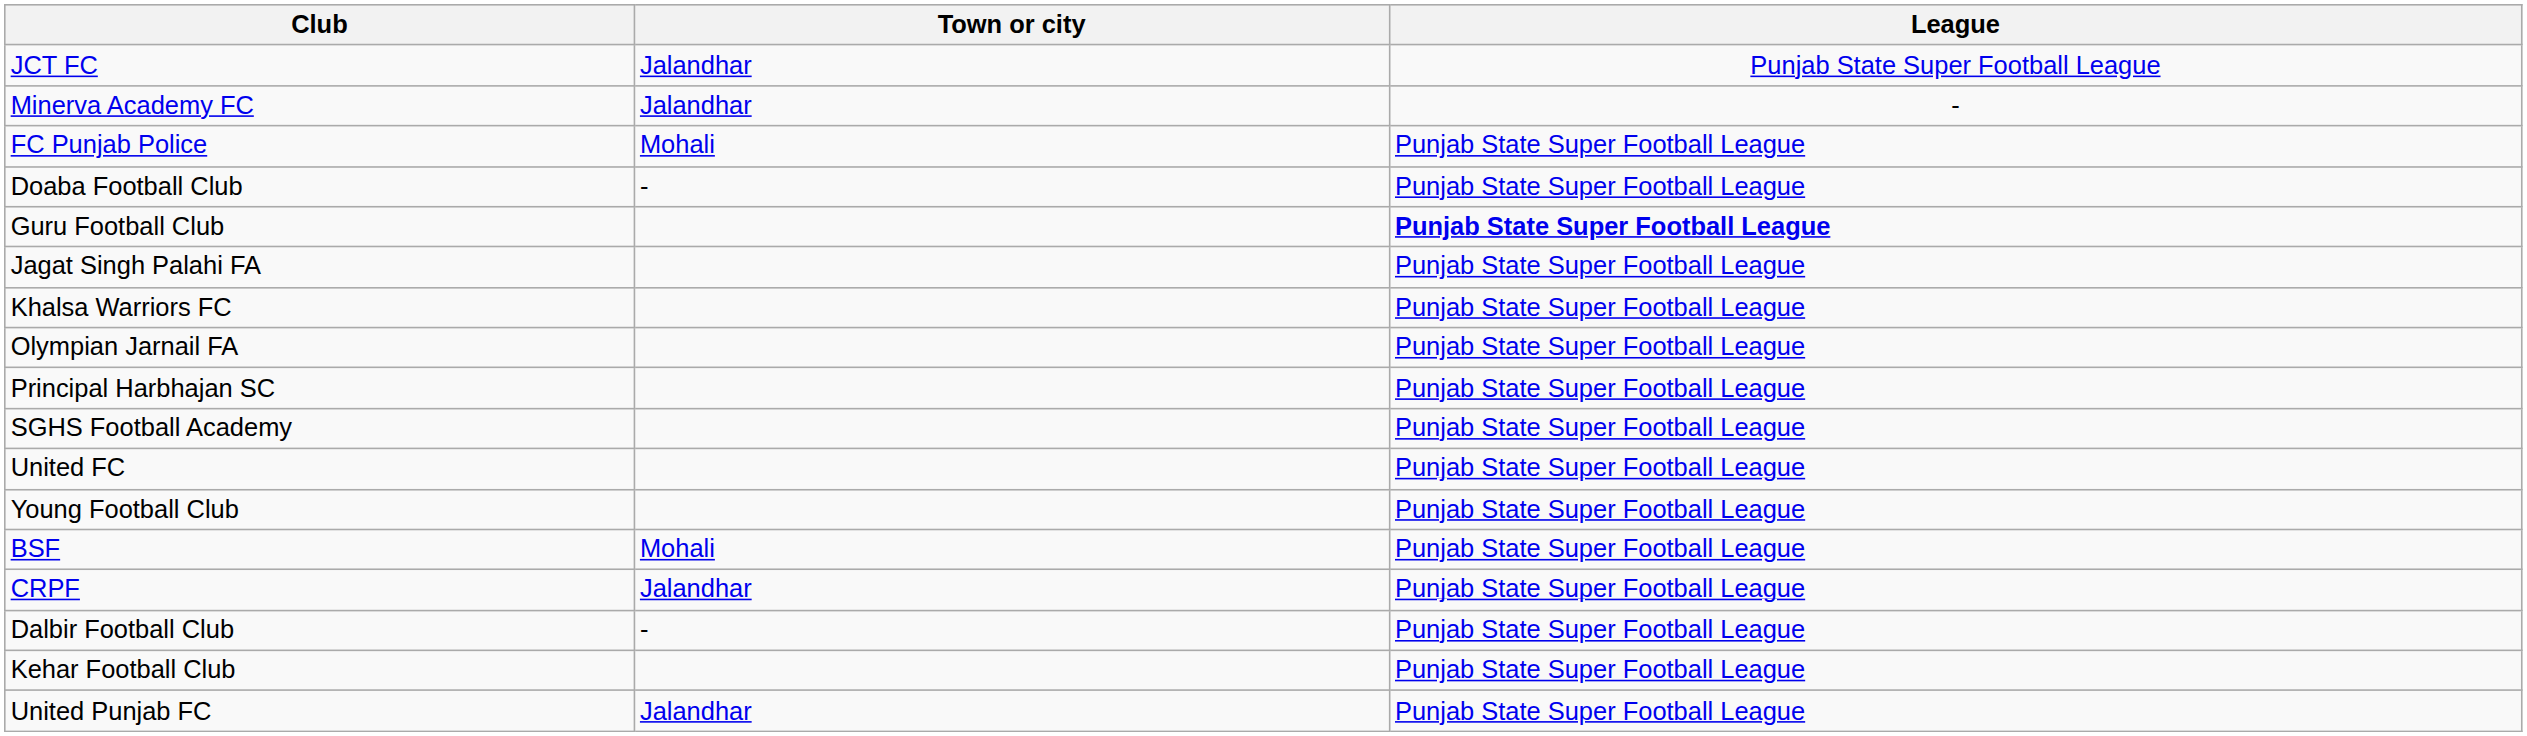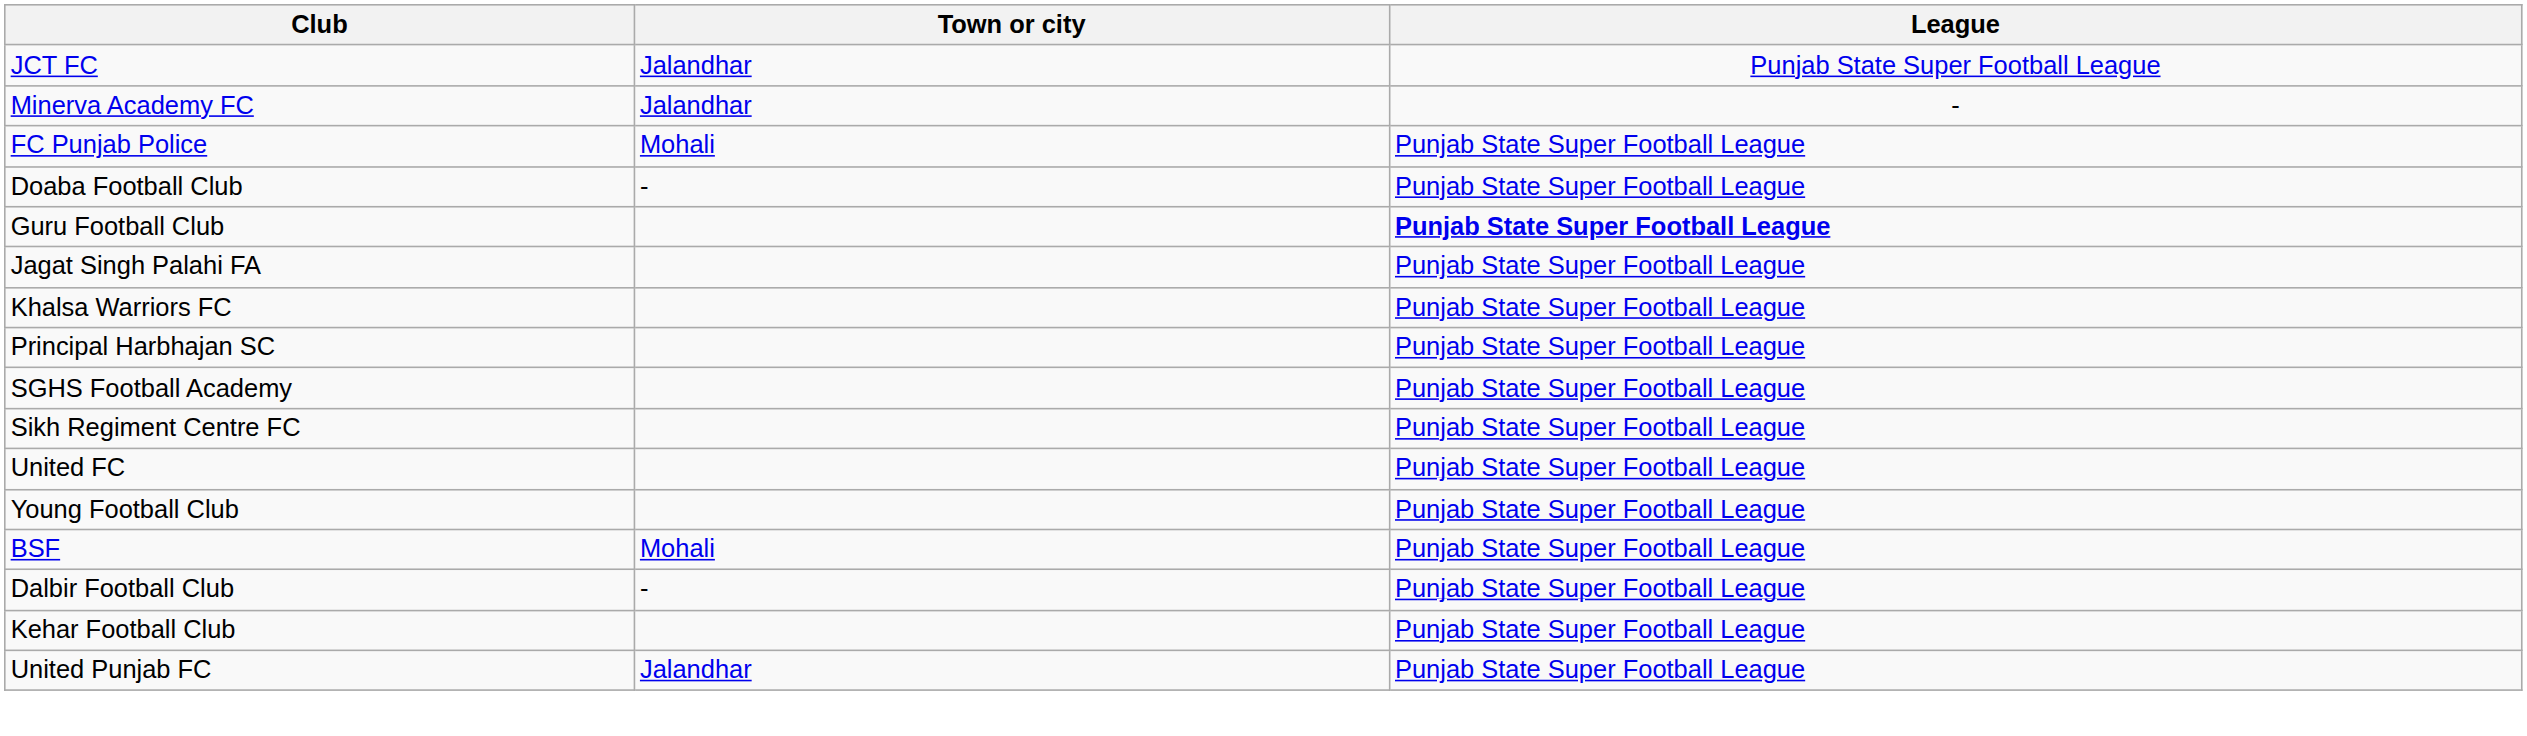- row: Olympian Jarnail FA | Punjab State Super Football League
+ row: Sikh Regiment Centre FC | Punjab State Super Football League
- row: CRPF | Jalandhar | Punjab State Super Football League
